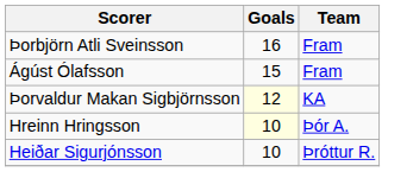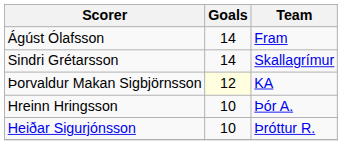- row: Þorbjörn Atli Sveinsson | 16 | Fram
Ágúst Ólafsson | Goals: 15 -> 14
+ row: Sindri Grétarsson | 14 | Skallagrímur
Hreinn Hringsson | Goals: lightyellow background -> no background
